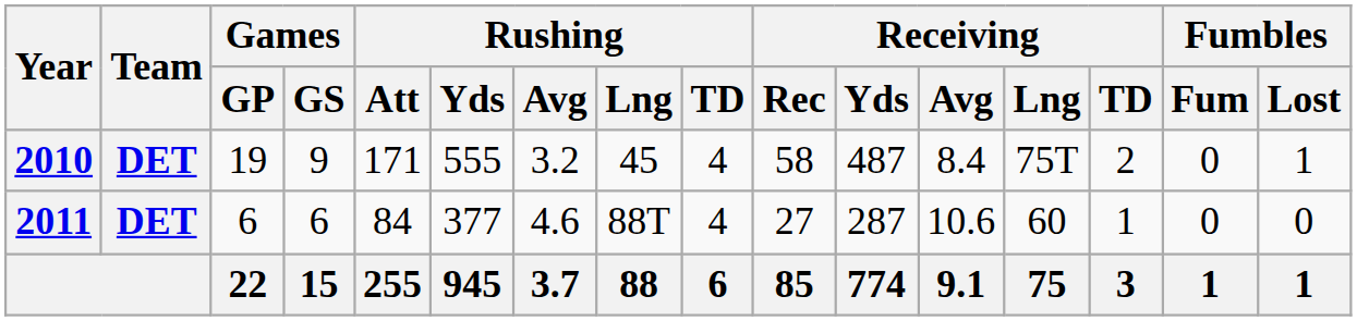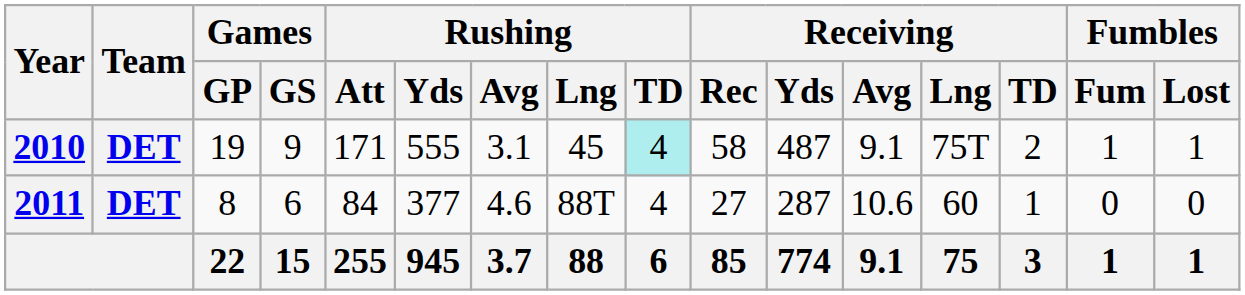2010 | Rushing / Avg: 3.2 -> 3.1
2010 | Rushing / TD: no background -> paleturquoise background
2010 | Receiving / Avg: 8.4 -> 9.1
2010 | Fumbles / Fum: 0 -> 1
2011 | Games / GP: 6 -> 8
